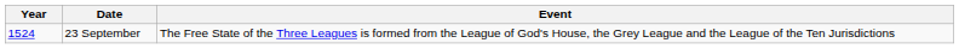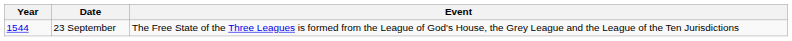23 September | Year: 1524 -> 1544
